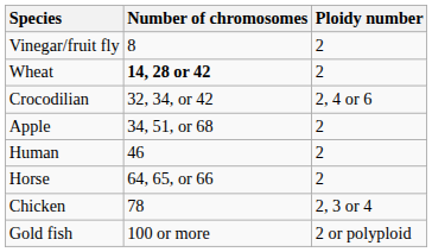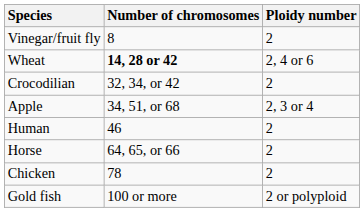Wheat | Ploidy number: 2 -> 2, 4 or 6
Crocodilian | Ploidy number: 2, 4 or 6 -> 2
Apple | Ploidy number: 2 -> 2, 3 or 4
Chicken | Ploidy number: 2, 3 or 4 -> 2
